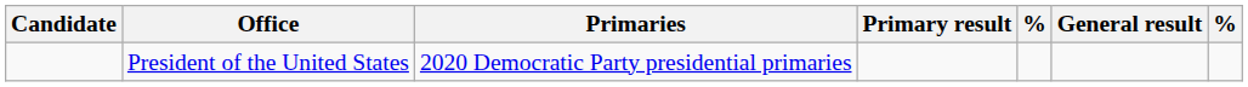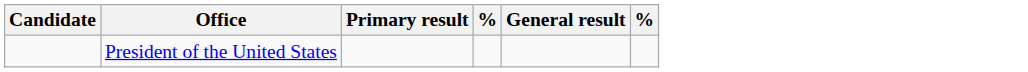- column: Primaries | 2020 Democratic Party presidential primaries
